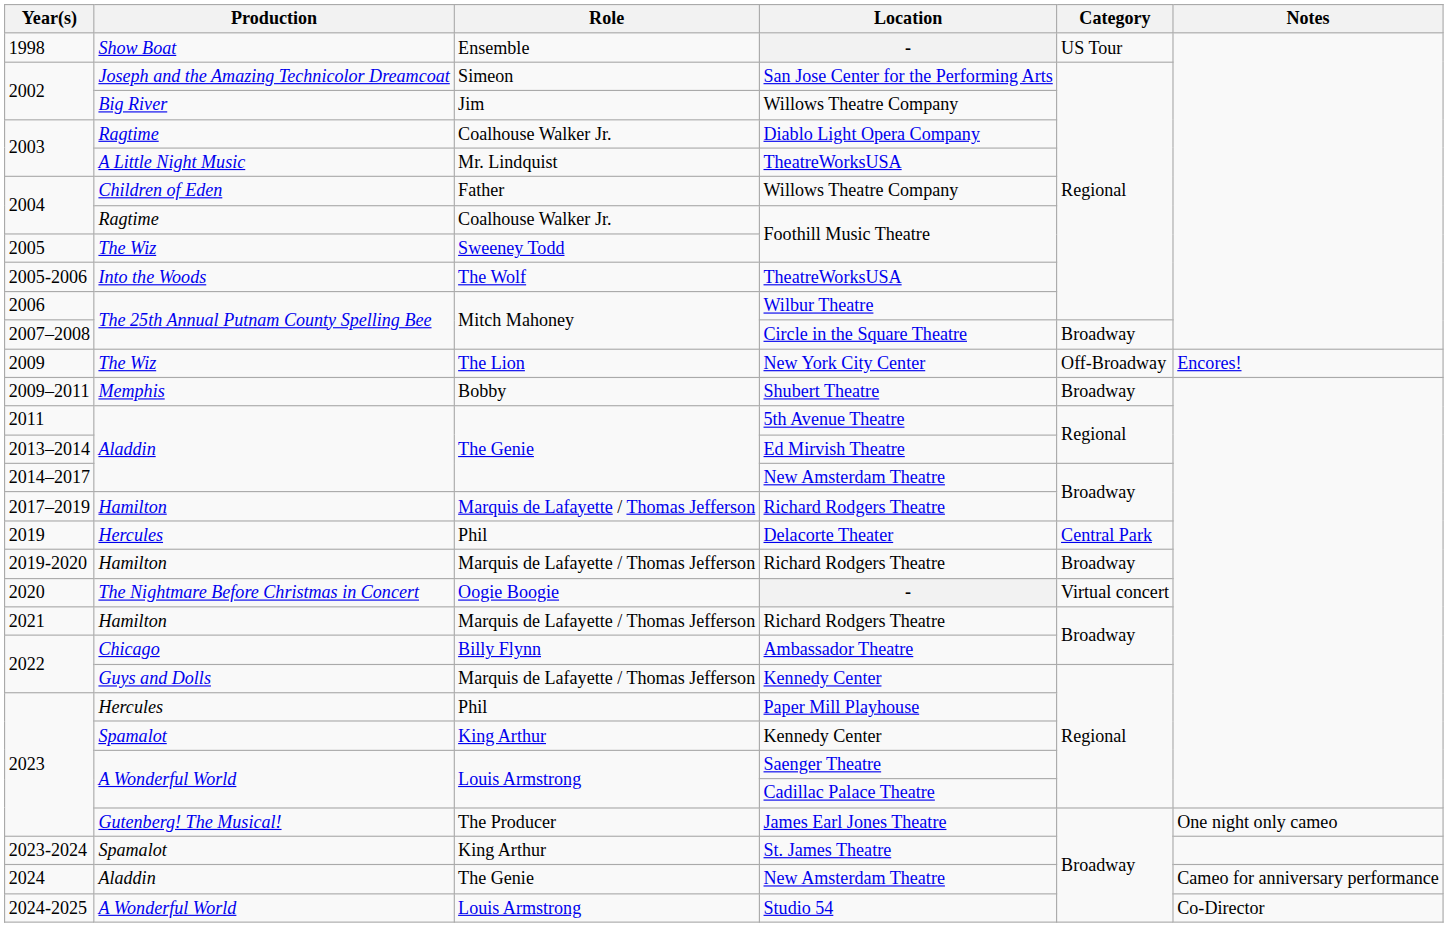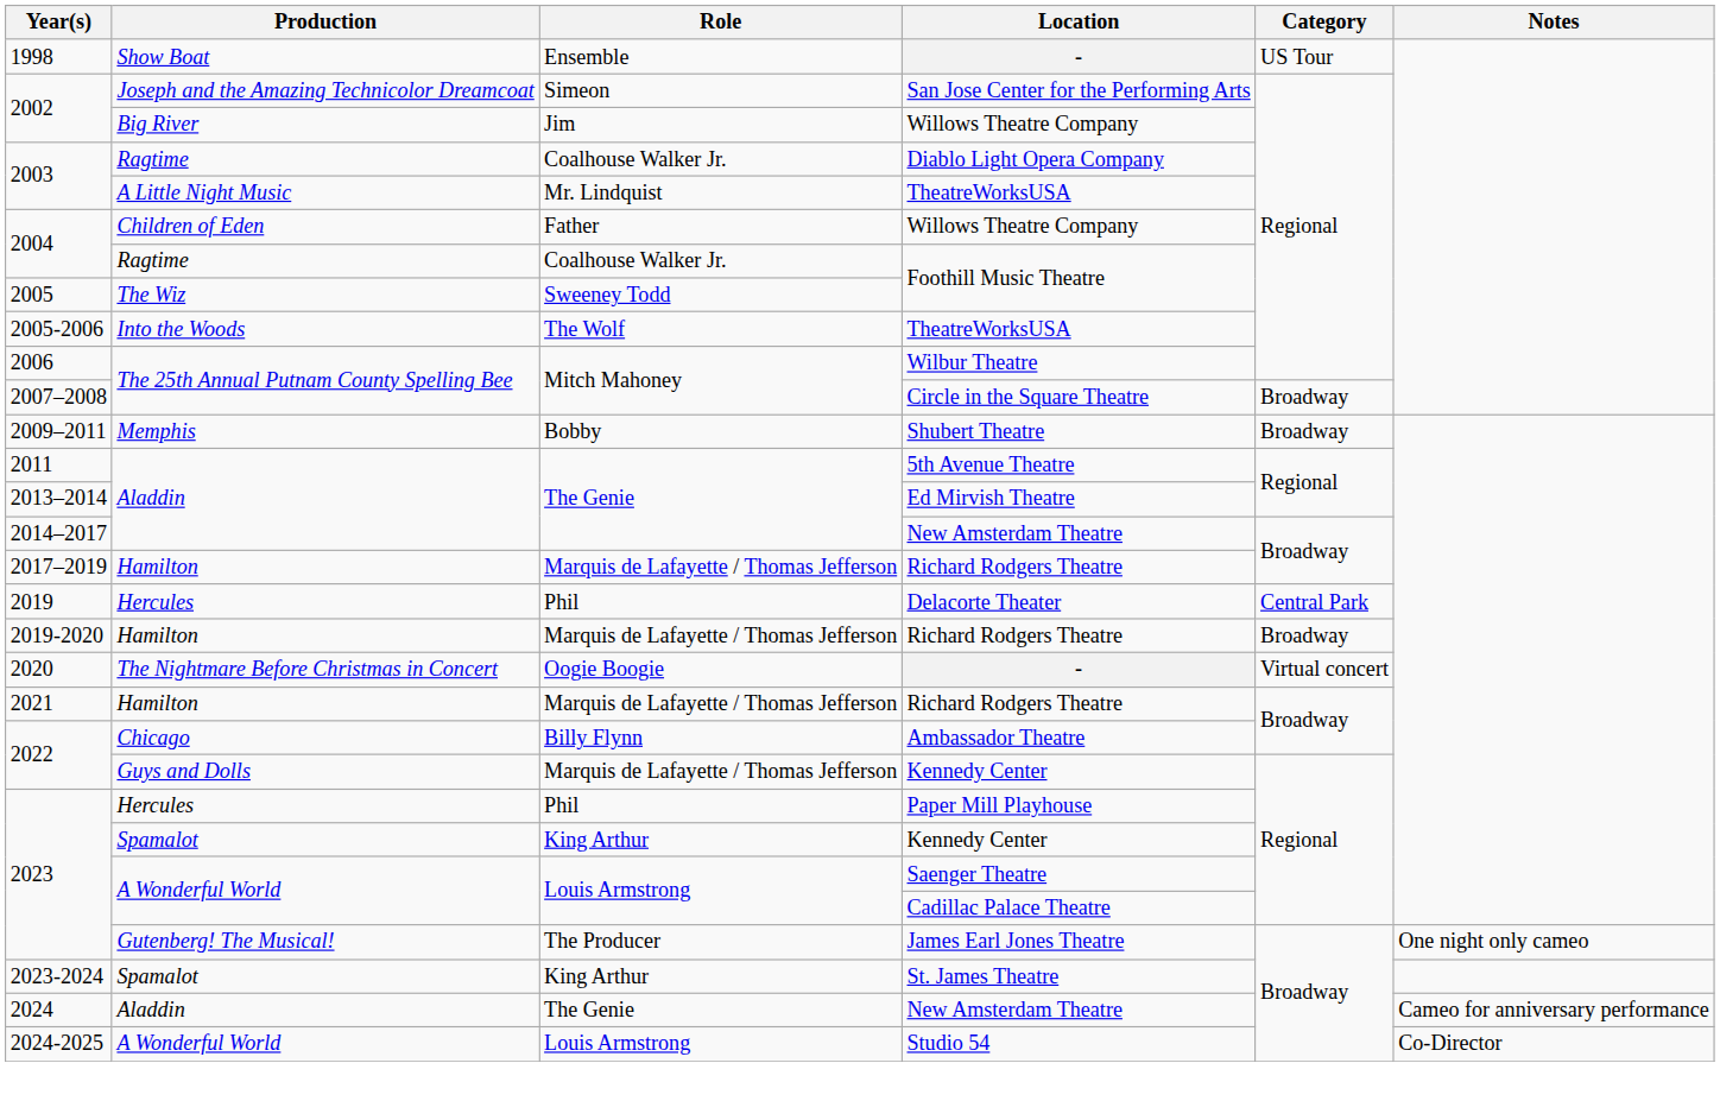- row: 2009 | The Wiz | The Lion | New York City Center | Off-Broadway | Encores!
